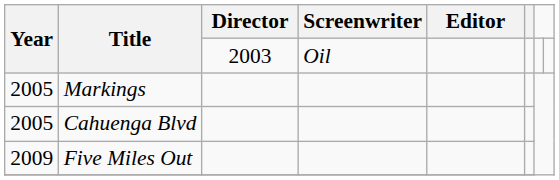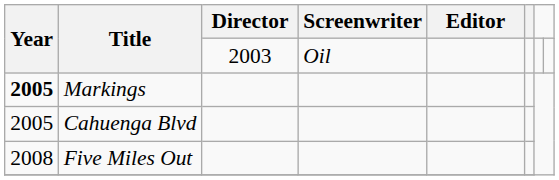Markings | Year: normal -> bold
Five Miles Out | Year: 2009 -> 2008
